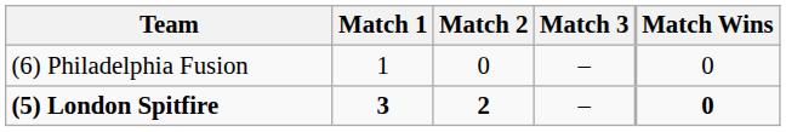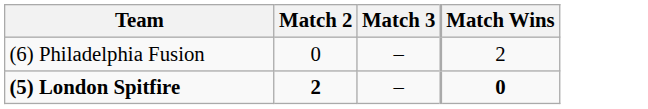- column: Match 1 | 1 | 3
(6) Philadelphia Fusion | Match Wins: 0 -> 2
